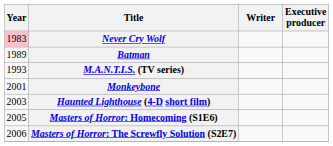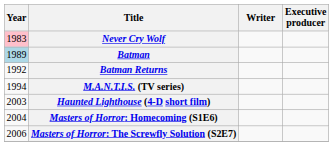Batman | Year: no background -> lightblue background
+ row: 1992 | Batman Returns
M.A.N.T.I.S. (TV series) | Year: 1993 -> 1994
- row: 2001 | Monkeybone
Masters of Horror: Homecoming (S1E6) | Year: 2005 -> 2004
